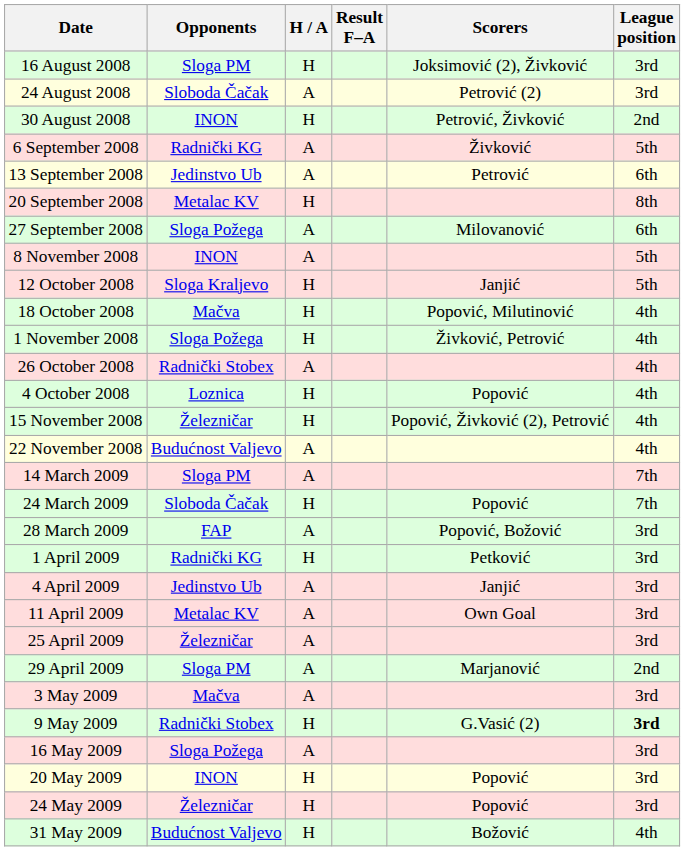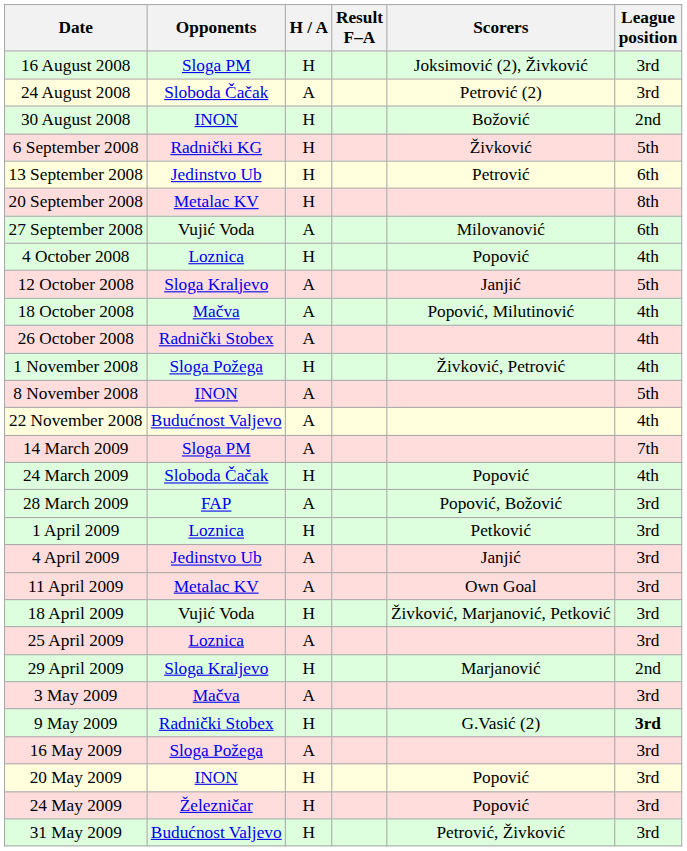30 August 2008 | Scorers: Petrović, Živković -> Božović
6 September 2008 | H / A: A -> H
13 September 2008 | H / A: A -> H
27 September 2008 | Opponents: Sloga Požega -> Vujić Voda
rows swapped: 4 October 2008 <-> 8 November 2008
12 October 2008 | H / A: H -> A
18 October 2008 | H / A: H -> A
rows swapped: 26 October 2008 <-> 1 November 2008
- row: 15 November 2008 | Železničar | H | Popović, Živković (2), Petrović | 4th
24 March 2009 | League position: 7th -> 4th
1 April 2009 | Opponents: Radnički KG -> Loznica
+ row: 18 April 2009 | Vujić Voda | H | Živković, Marjanović, Petković | 3rd
25 April 2009 | Opponents: Železničar -> Loznica
29 April 2009 | Opponents: Sloga PM -> Sloga Kraljevo
29 April 2009 | H / A: A -> H
31 May 2009 | Scorers: Božović -> Petrović, Živković
31 May 2009 | League position: 4th -> 3rd
